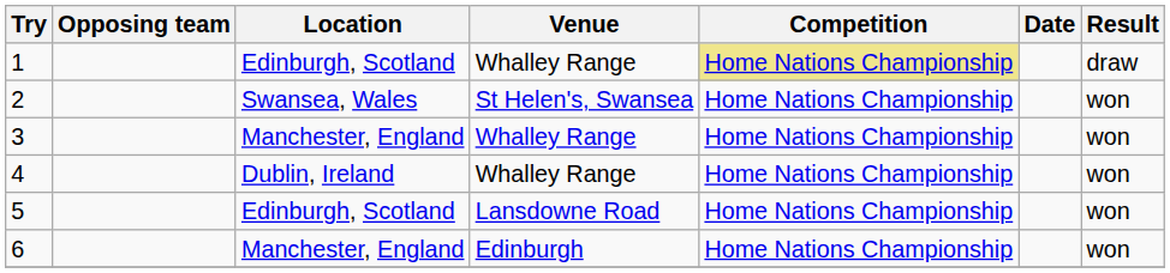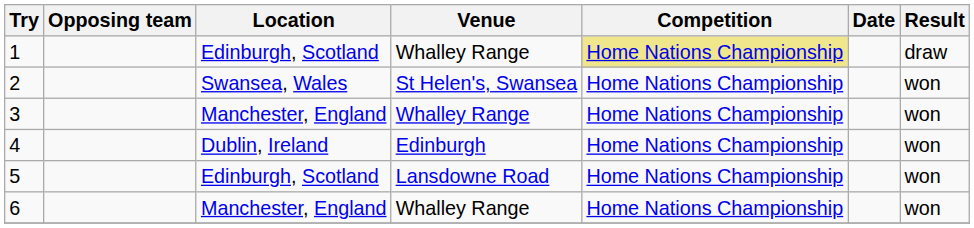4 | Venue: Whalley Range -> Edinburgh
6 | Venue: Edinburgh -> Whalley Range
